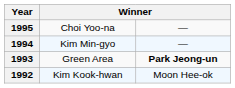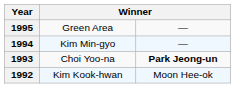1995 | column 2: Choi Yoo-na -> Green Area
1993 | column 2: Green Area -> Choi Yoo-na
